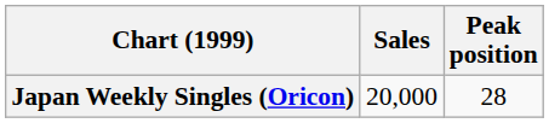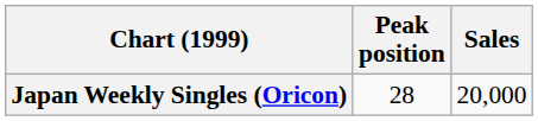columns swapped: Peak position <-> Sales
